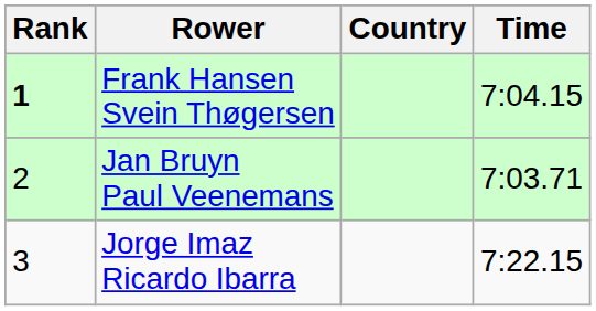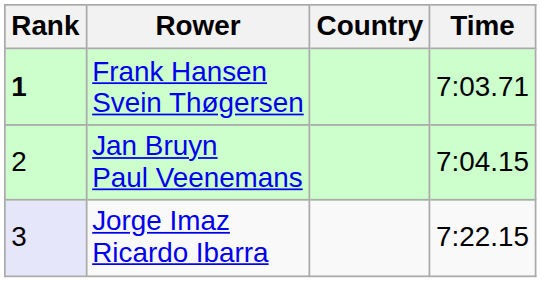Frank Hansen Svein Thøgersen | Time: 7:04.15 -> 7:03.71
Jan Bruyn Paul Veenemans | Time: 7:03.71 -> 7:04.15
Jorge Imaz Ricardo Ibarra | Rank: no background -> lavender background
